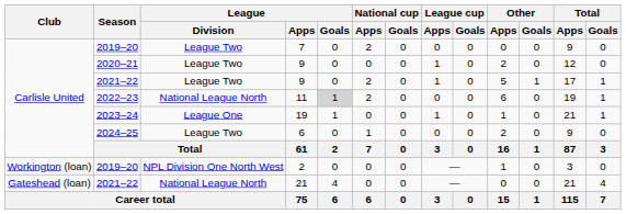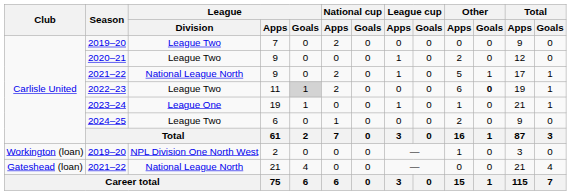2021–22 / 9 | League / Division: League Two -> National League North
11 | League / Division: National League North -> League Two
11 | Other / Goals: normal -> bold
